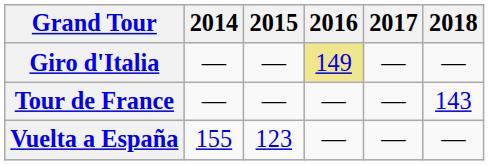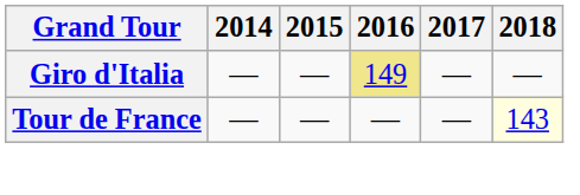Tour de France | 2018: no background -> lightyellow background
- row: Vuelta a España | 155 | 123 | — | — | —
